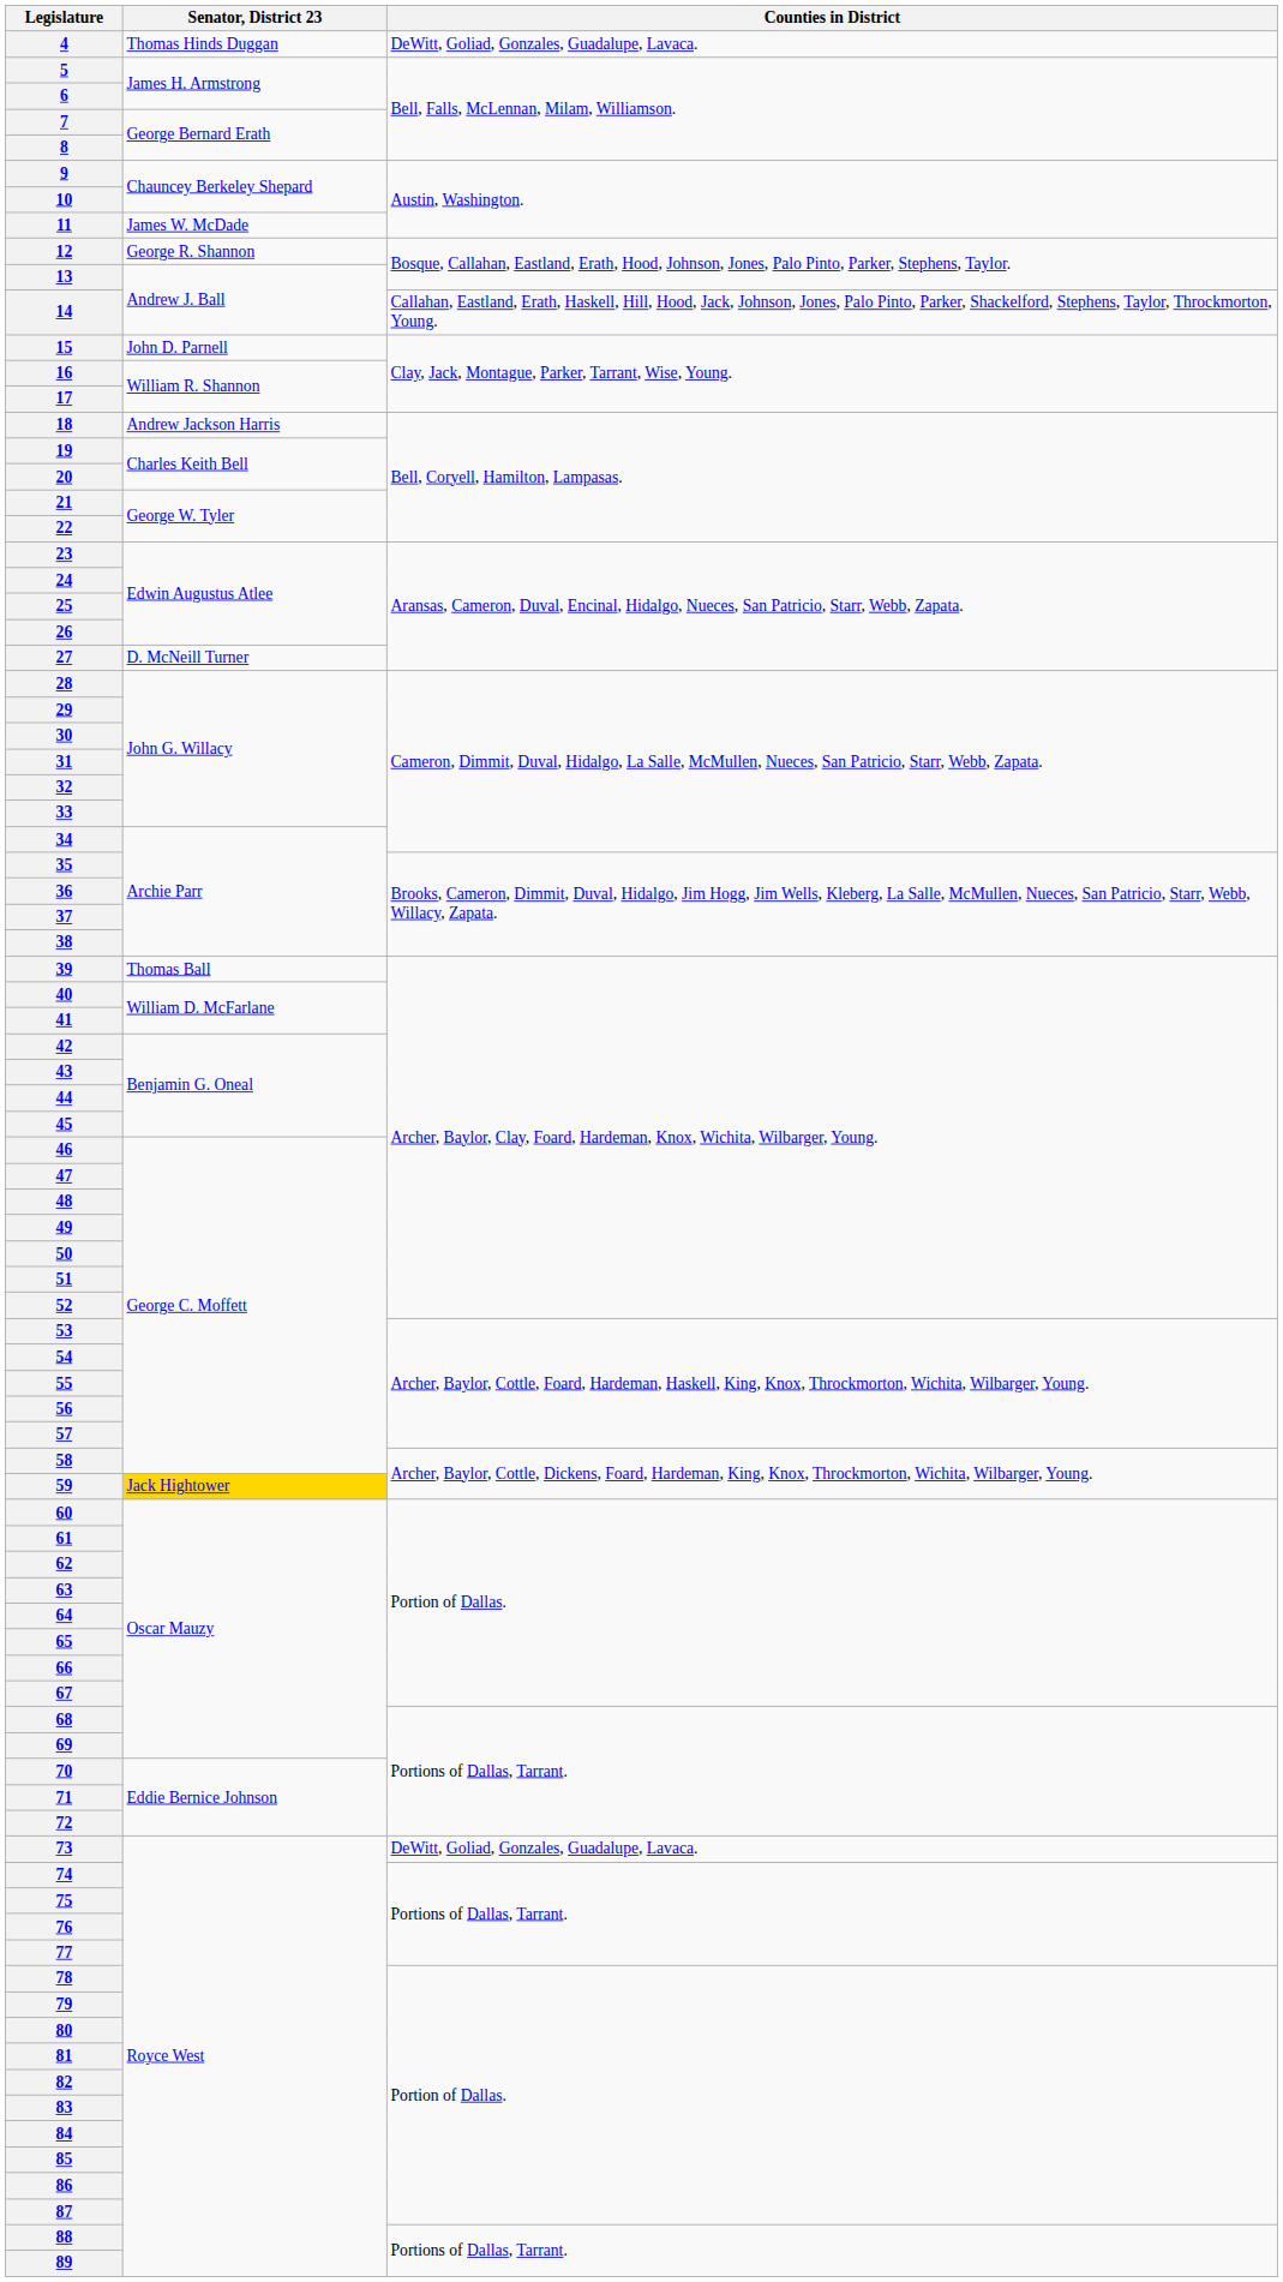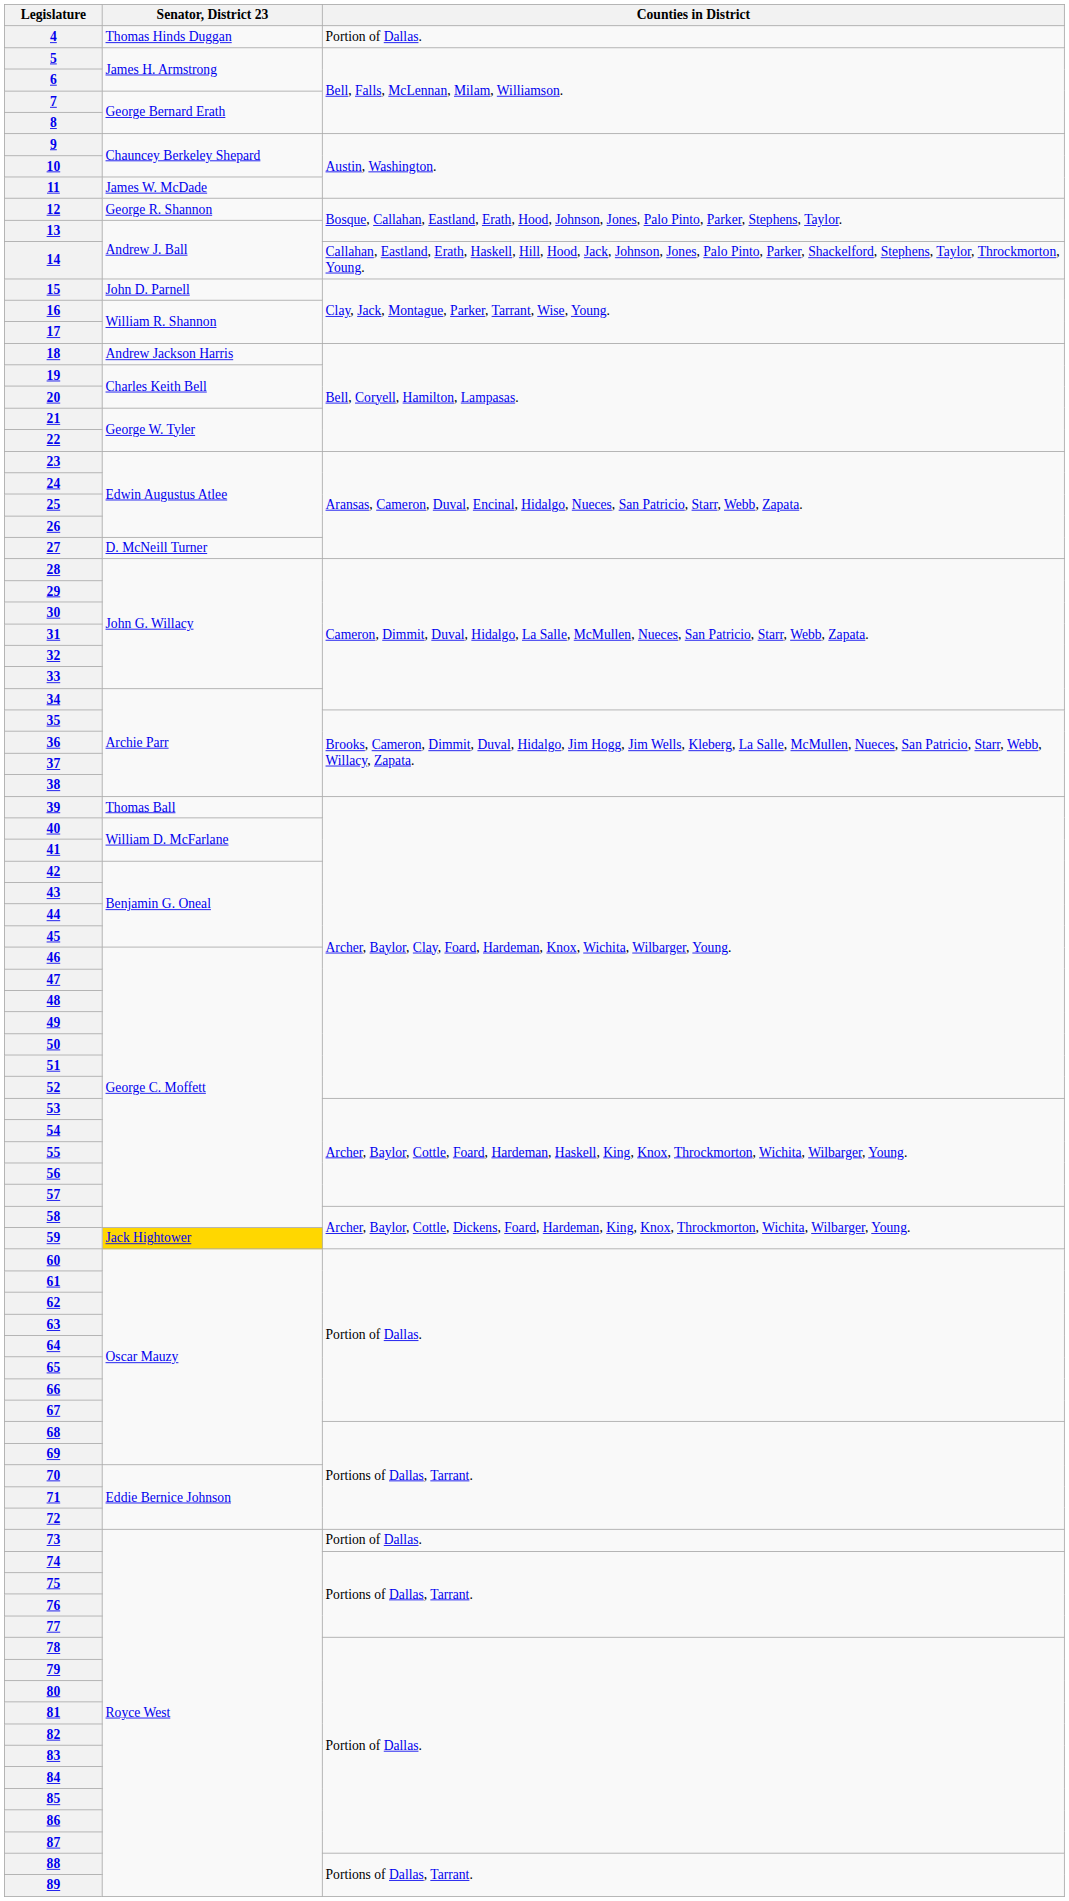4 | Counties in District: DeWitt, Goliad, Gonzales, Guadalupe, Lavaca. -> Portion of Dallas.
73 | Counties in District: DeWitt, Goliad, Gonzales, Guadalupe, Lavaca. -> Portion of Dallas.
